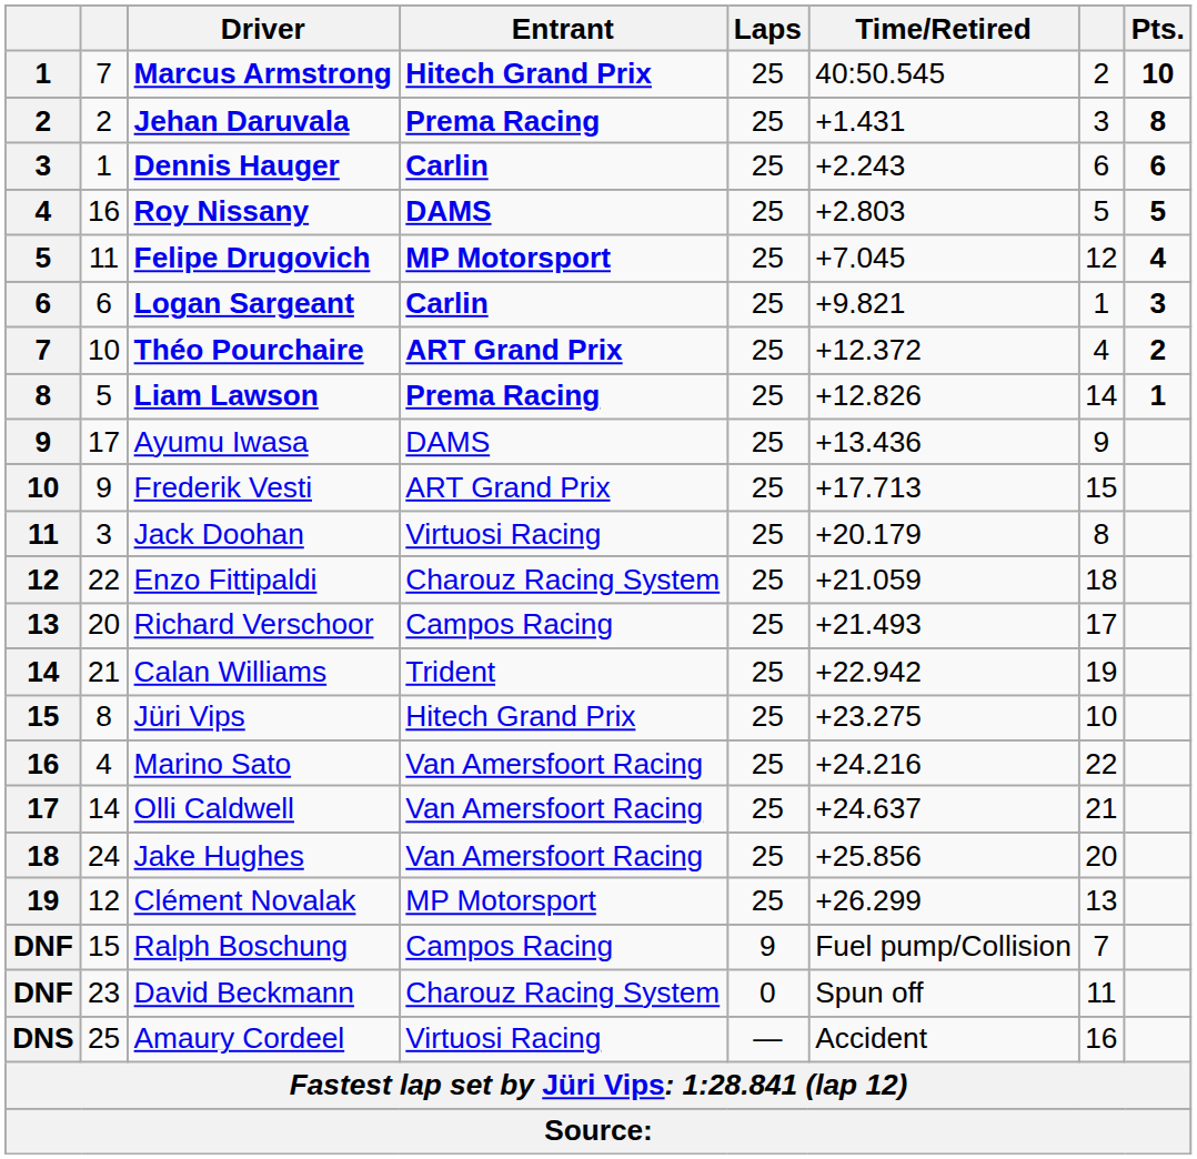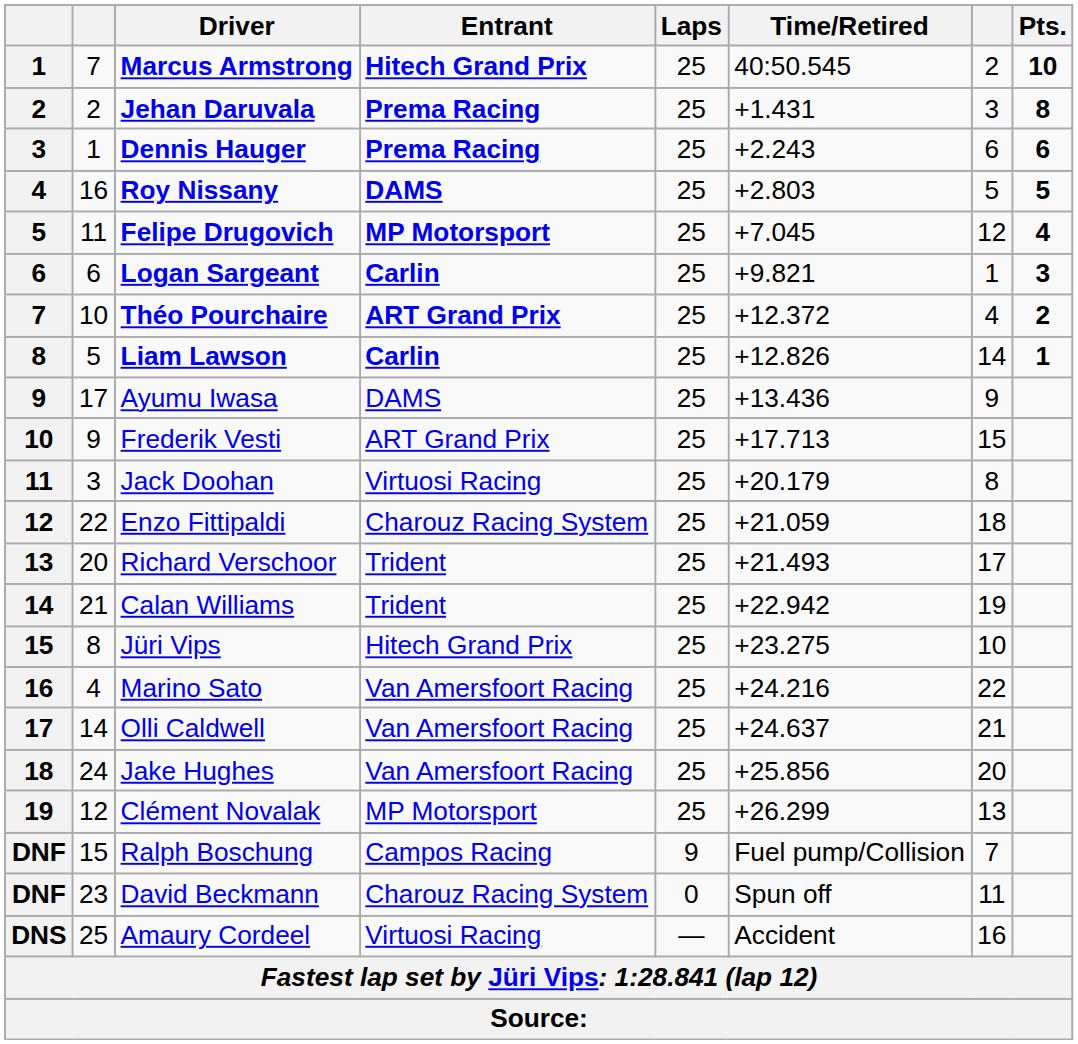Dennis Hauger | Entrant: Carlin -> Prema Racing
Liam Lawson | Entrant: Prema Racing -> Carlin
Richard Verschoor | Entrant: Campos Racing -> Trident
